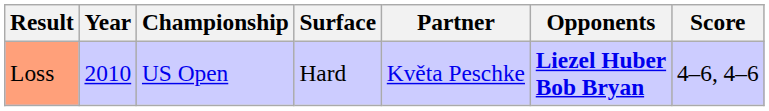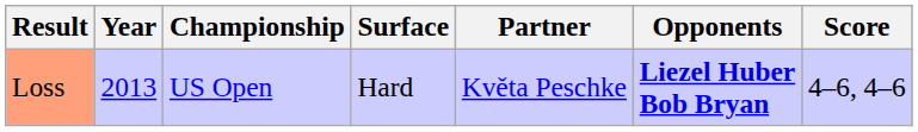Loss | Year: 2010 -> 2013
